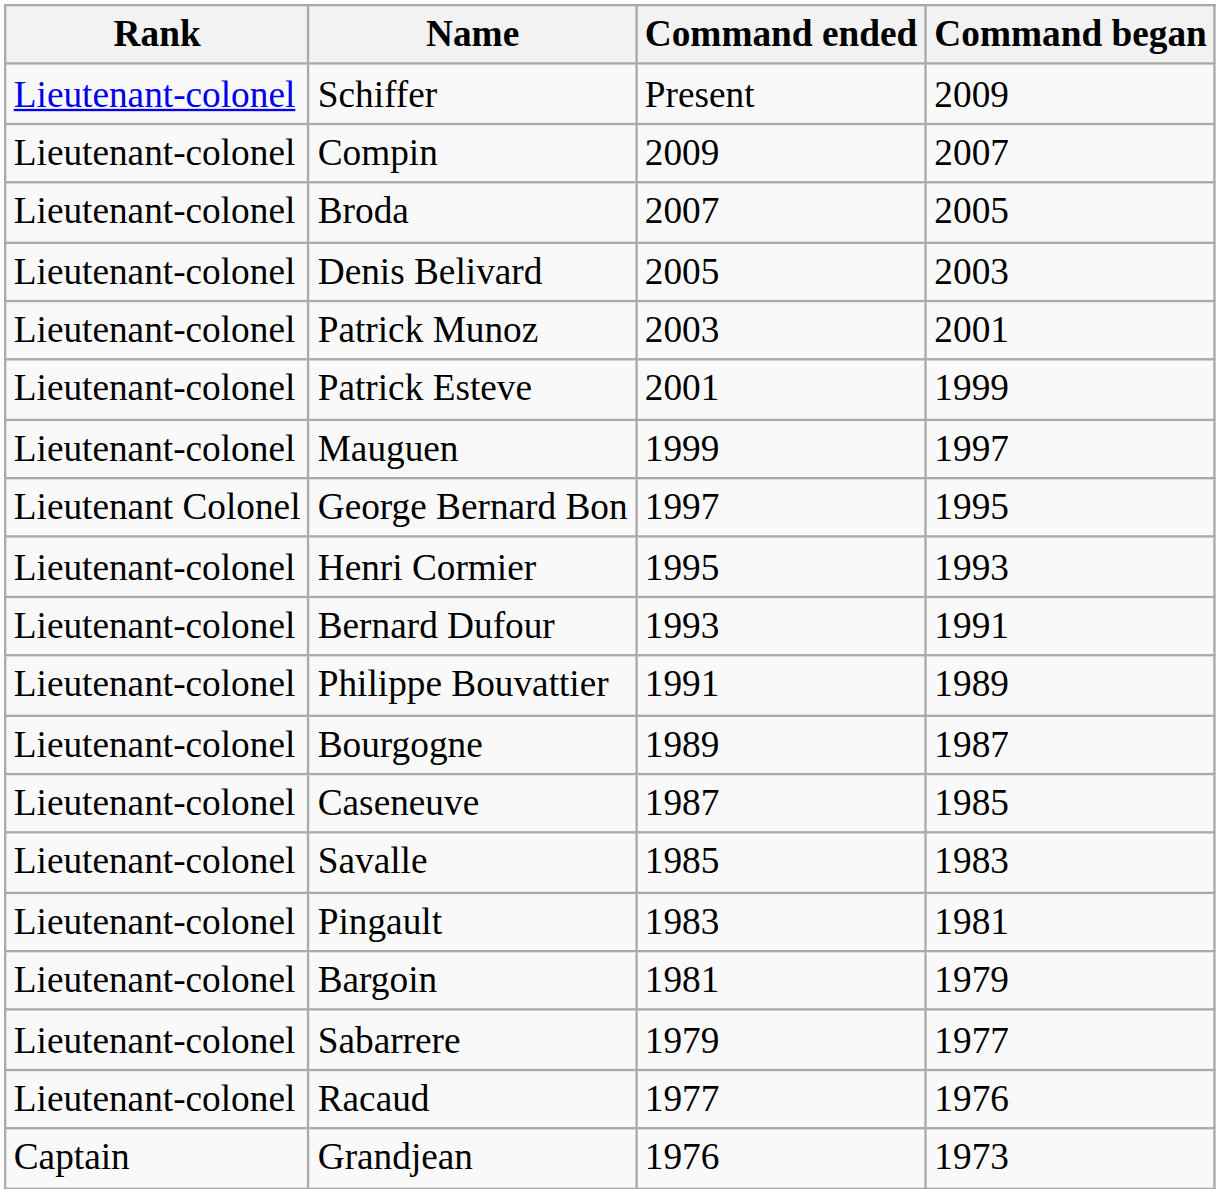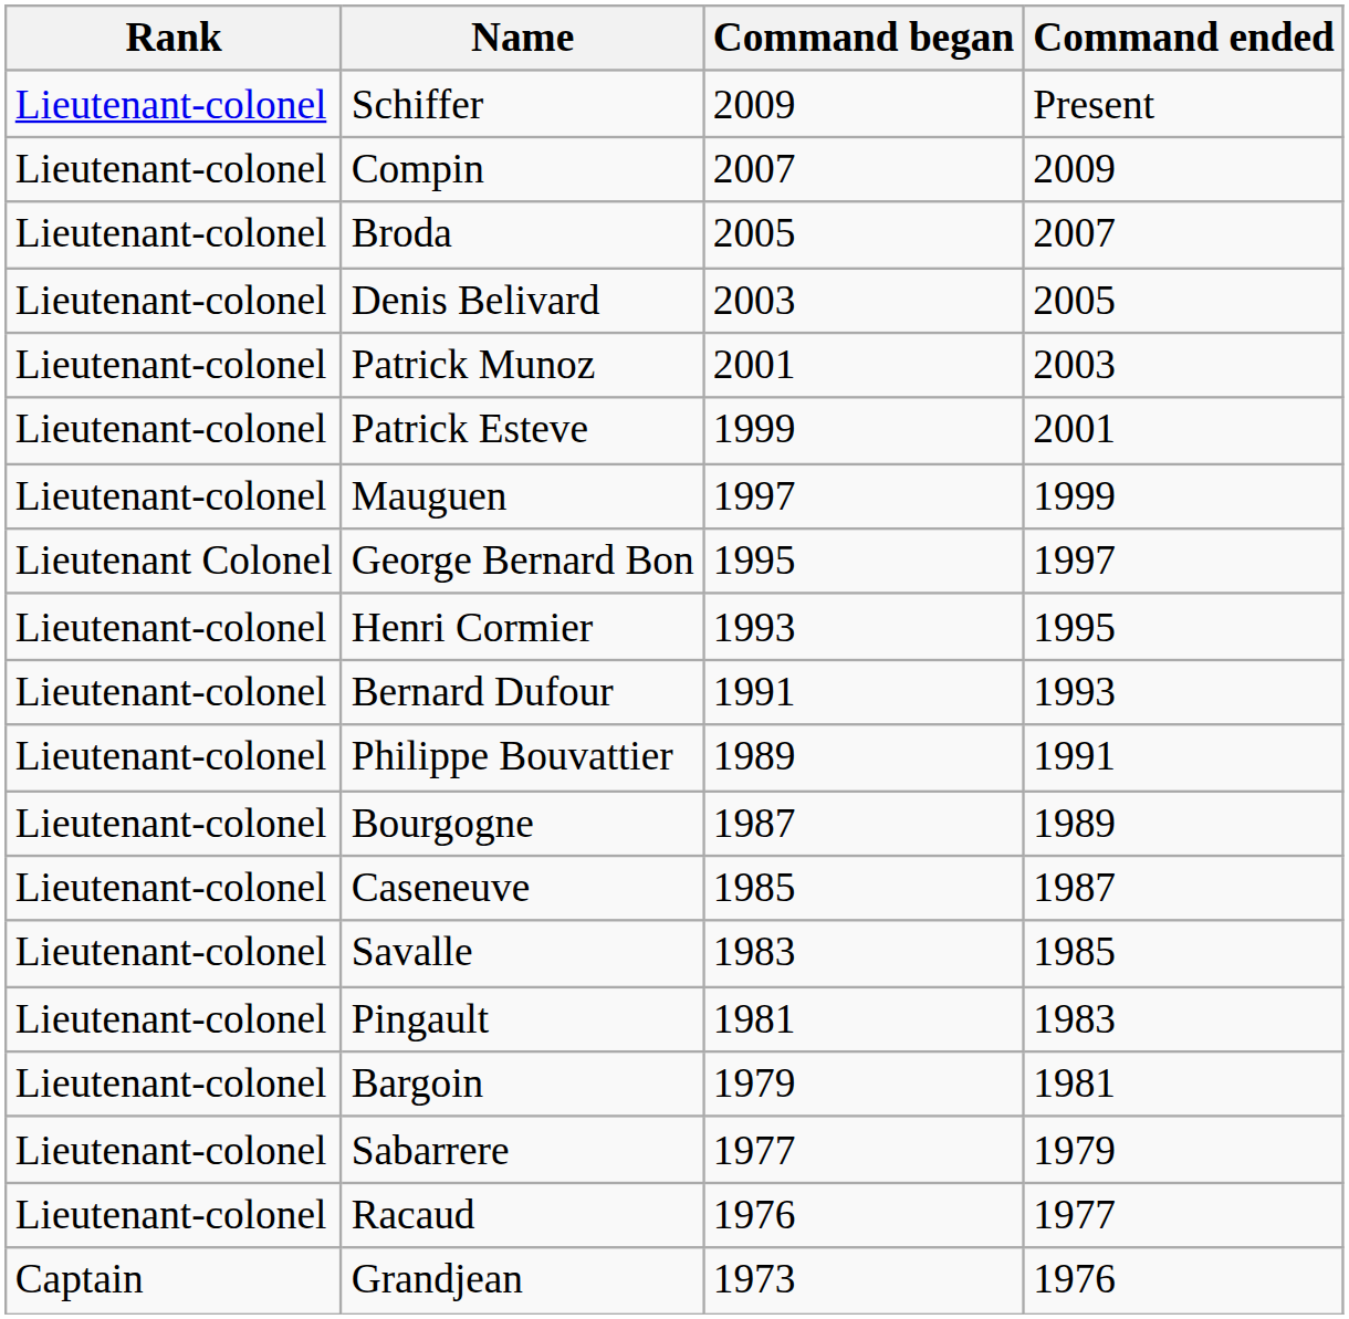columns swapped: Command began <-> Command ended
